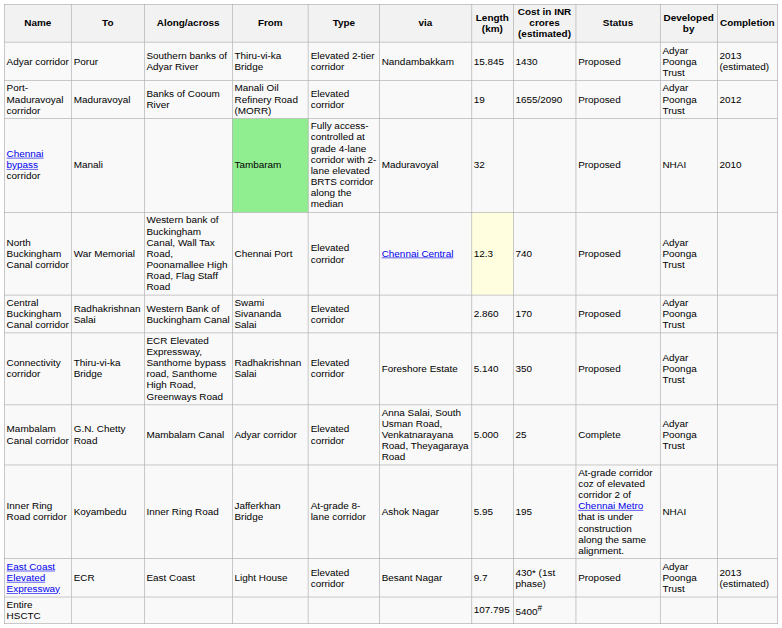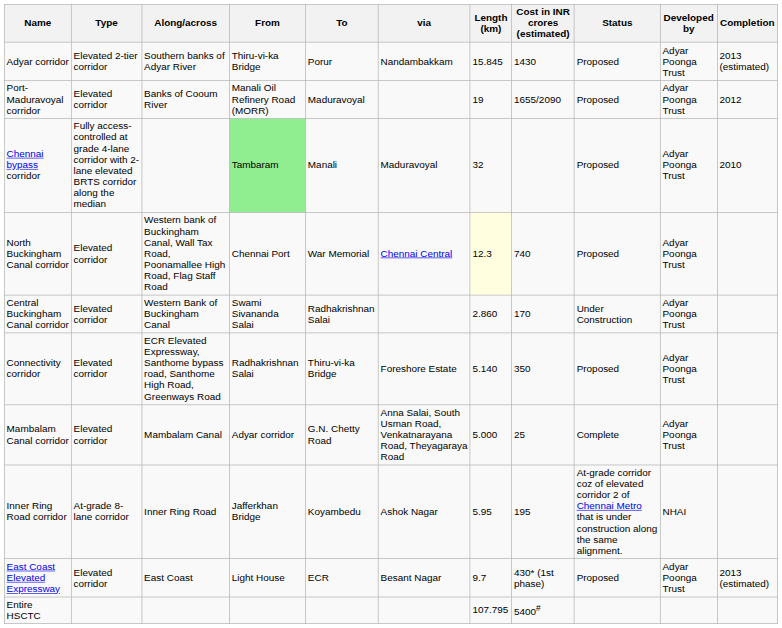columns swapped: Type <-> To
Chennai bypass corridor | Developed by: NHAI -> Adyar Poonga Trust
Central Buckingham Canal corridor | Status: Proposed -> Under Construction
